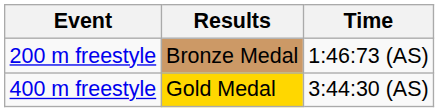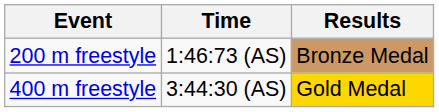columns swapped: Results <-> Time
